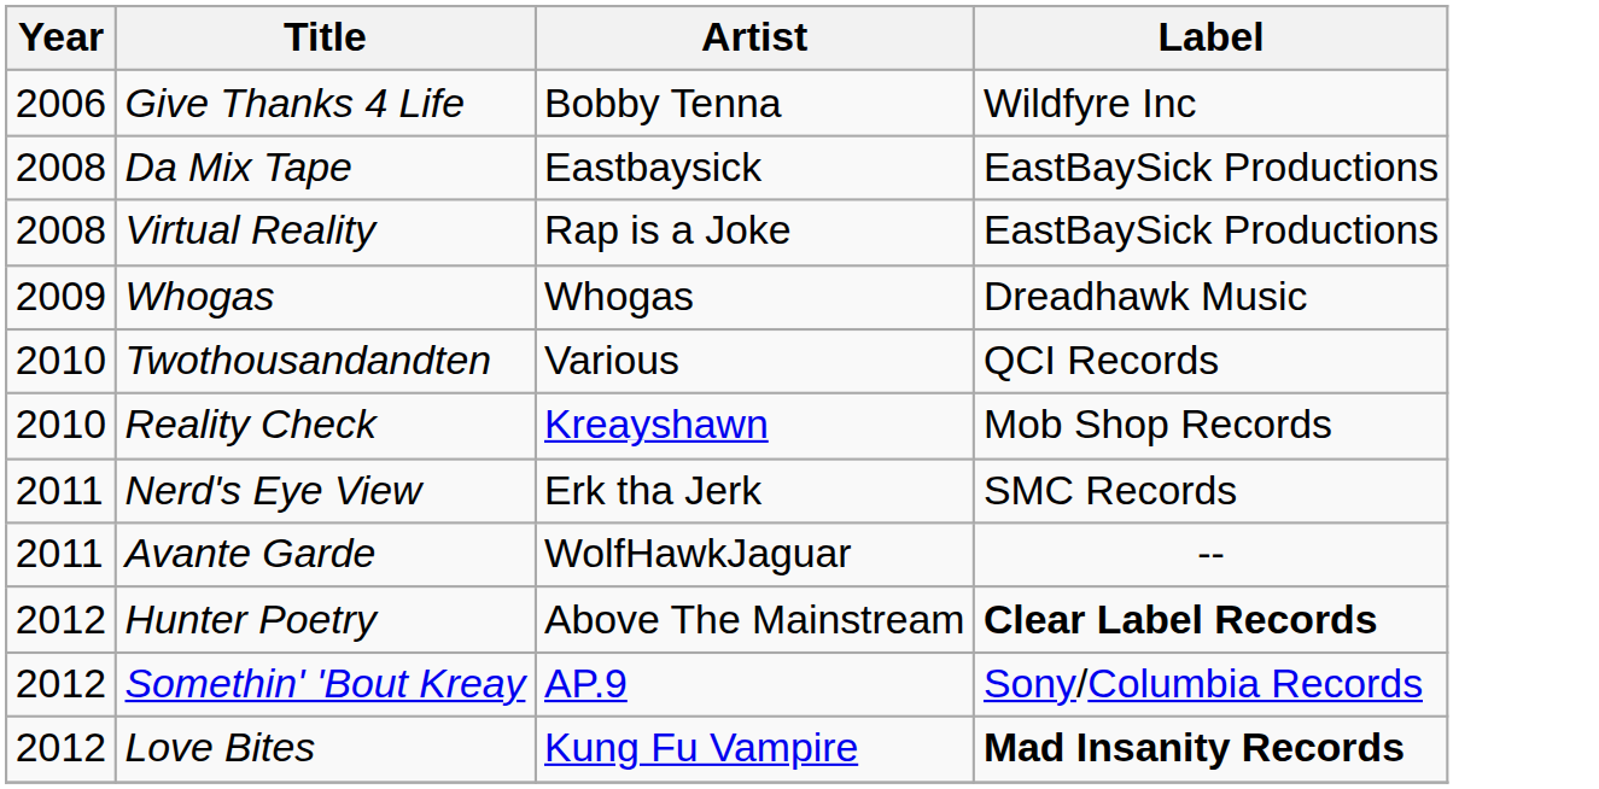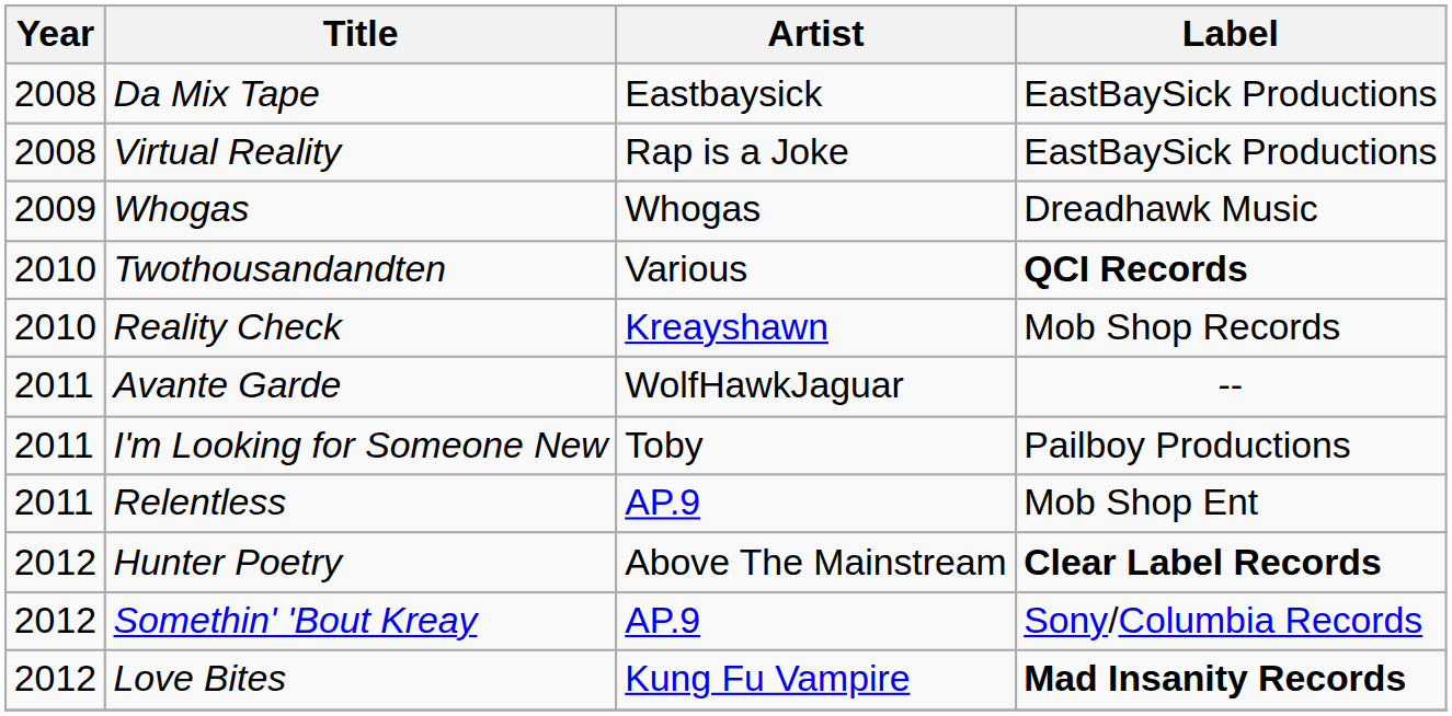- row: 2006 | Give Thanks 4 Life | Bobby Tenna | Wildfyre Inc
Twothousandandten | Label: normal -> bold
- row: 2011 | Nerd's Eye View | Erk tha Jerk | SMC Records
+ row: 2011 | I'm Looking for Someone New | Toby | Pailboy Productions
+ row: 2011 | Relentless | AP.9 | Mob Shop Ent
